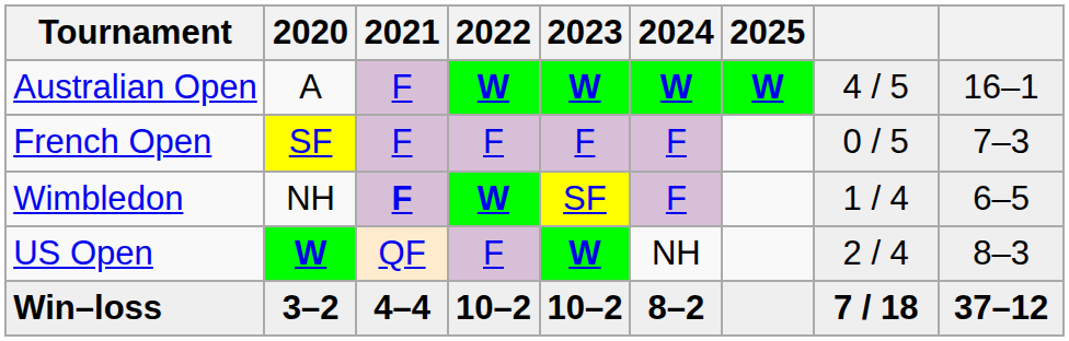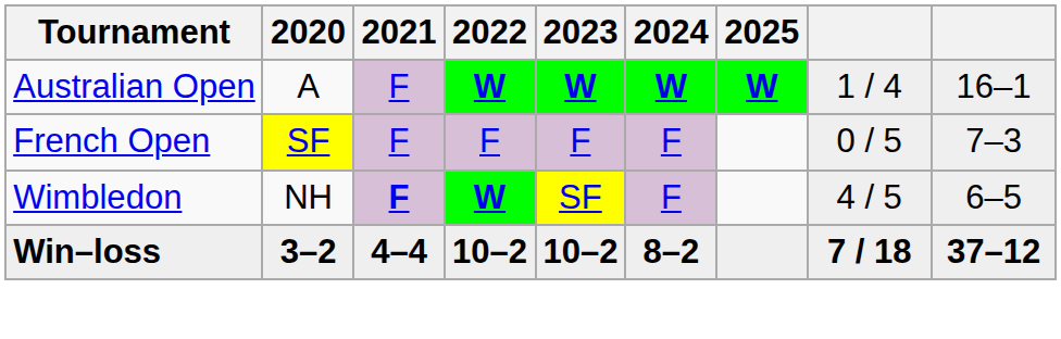Australian Open | column 8: 4 / 5 -> 1 / 4
Wimbledon | column 8: 1 / 4 -> 4 / 5
- row: US Open | W | QF | F | W | NH | 2 / 4 | 8–3
